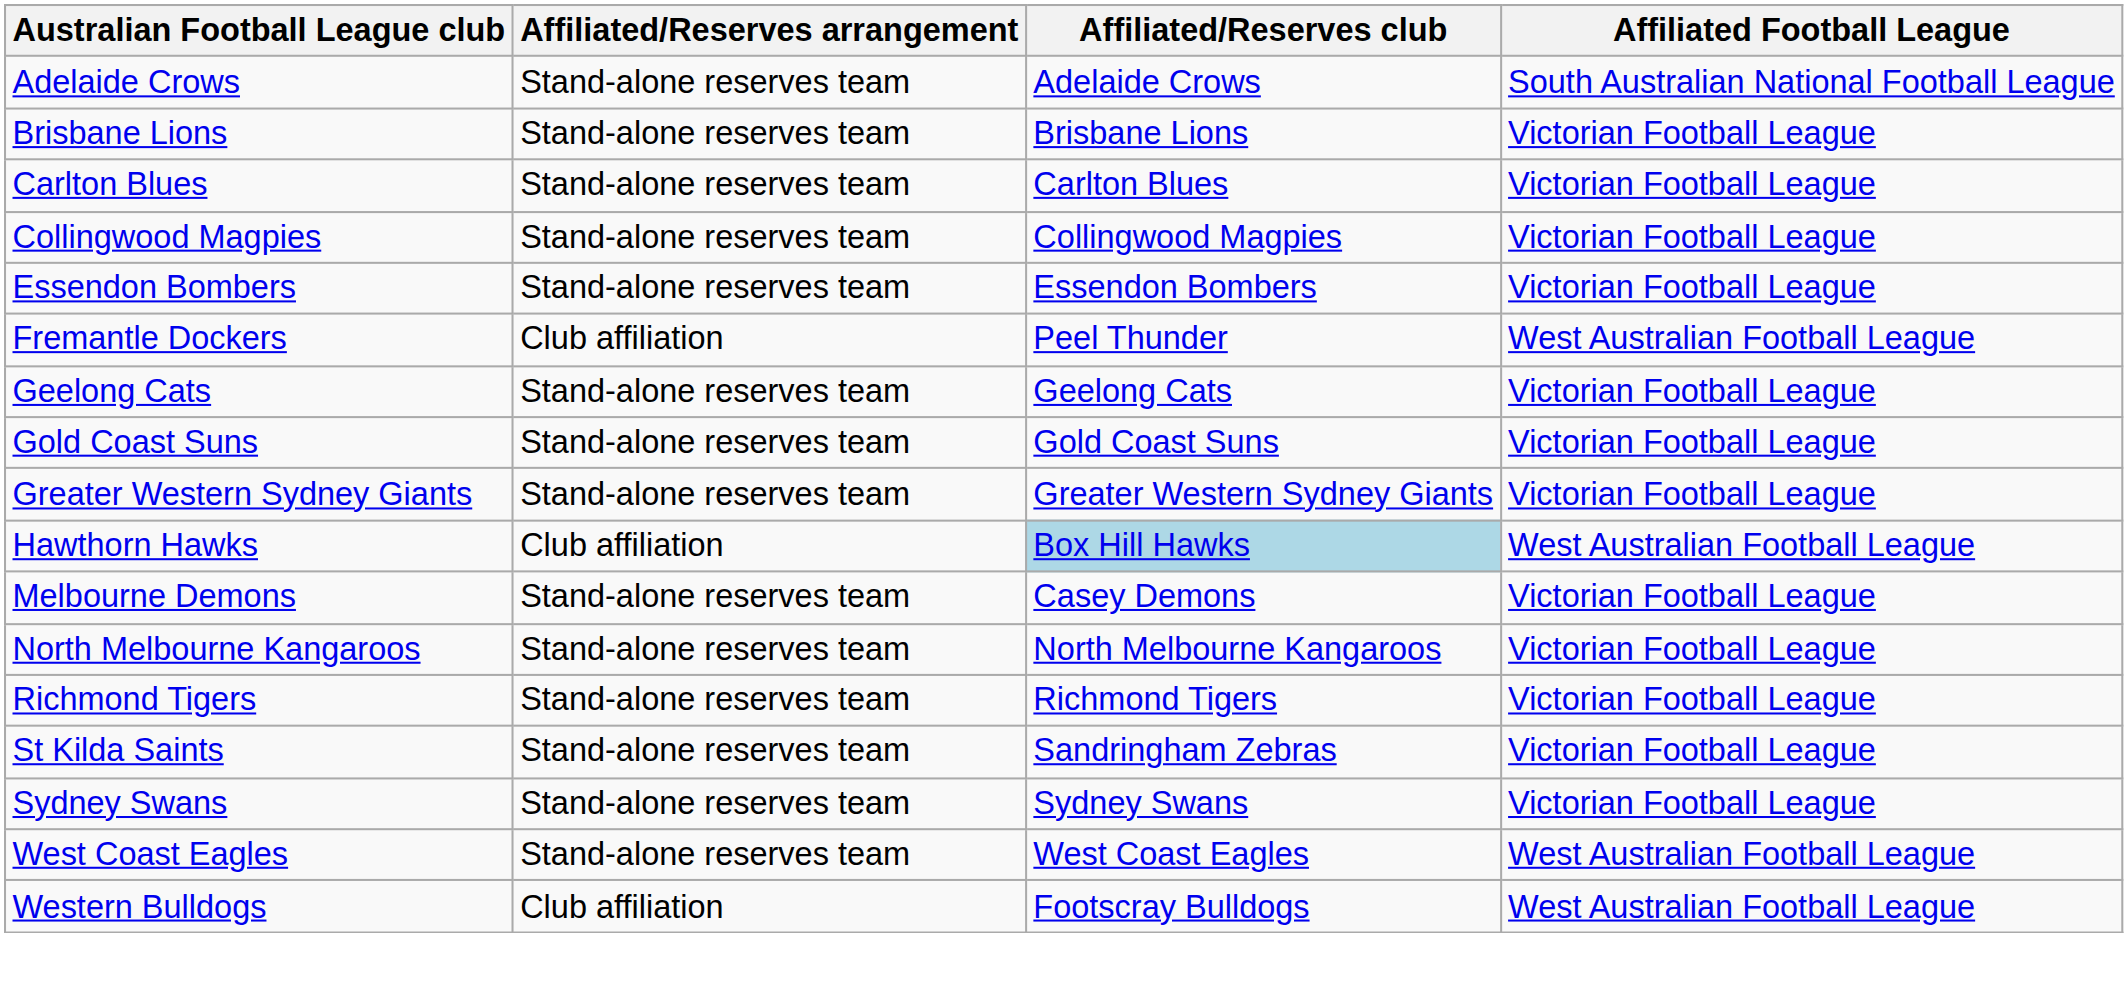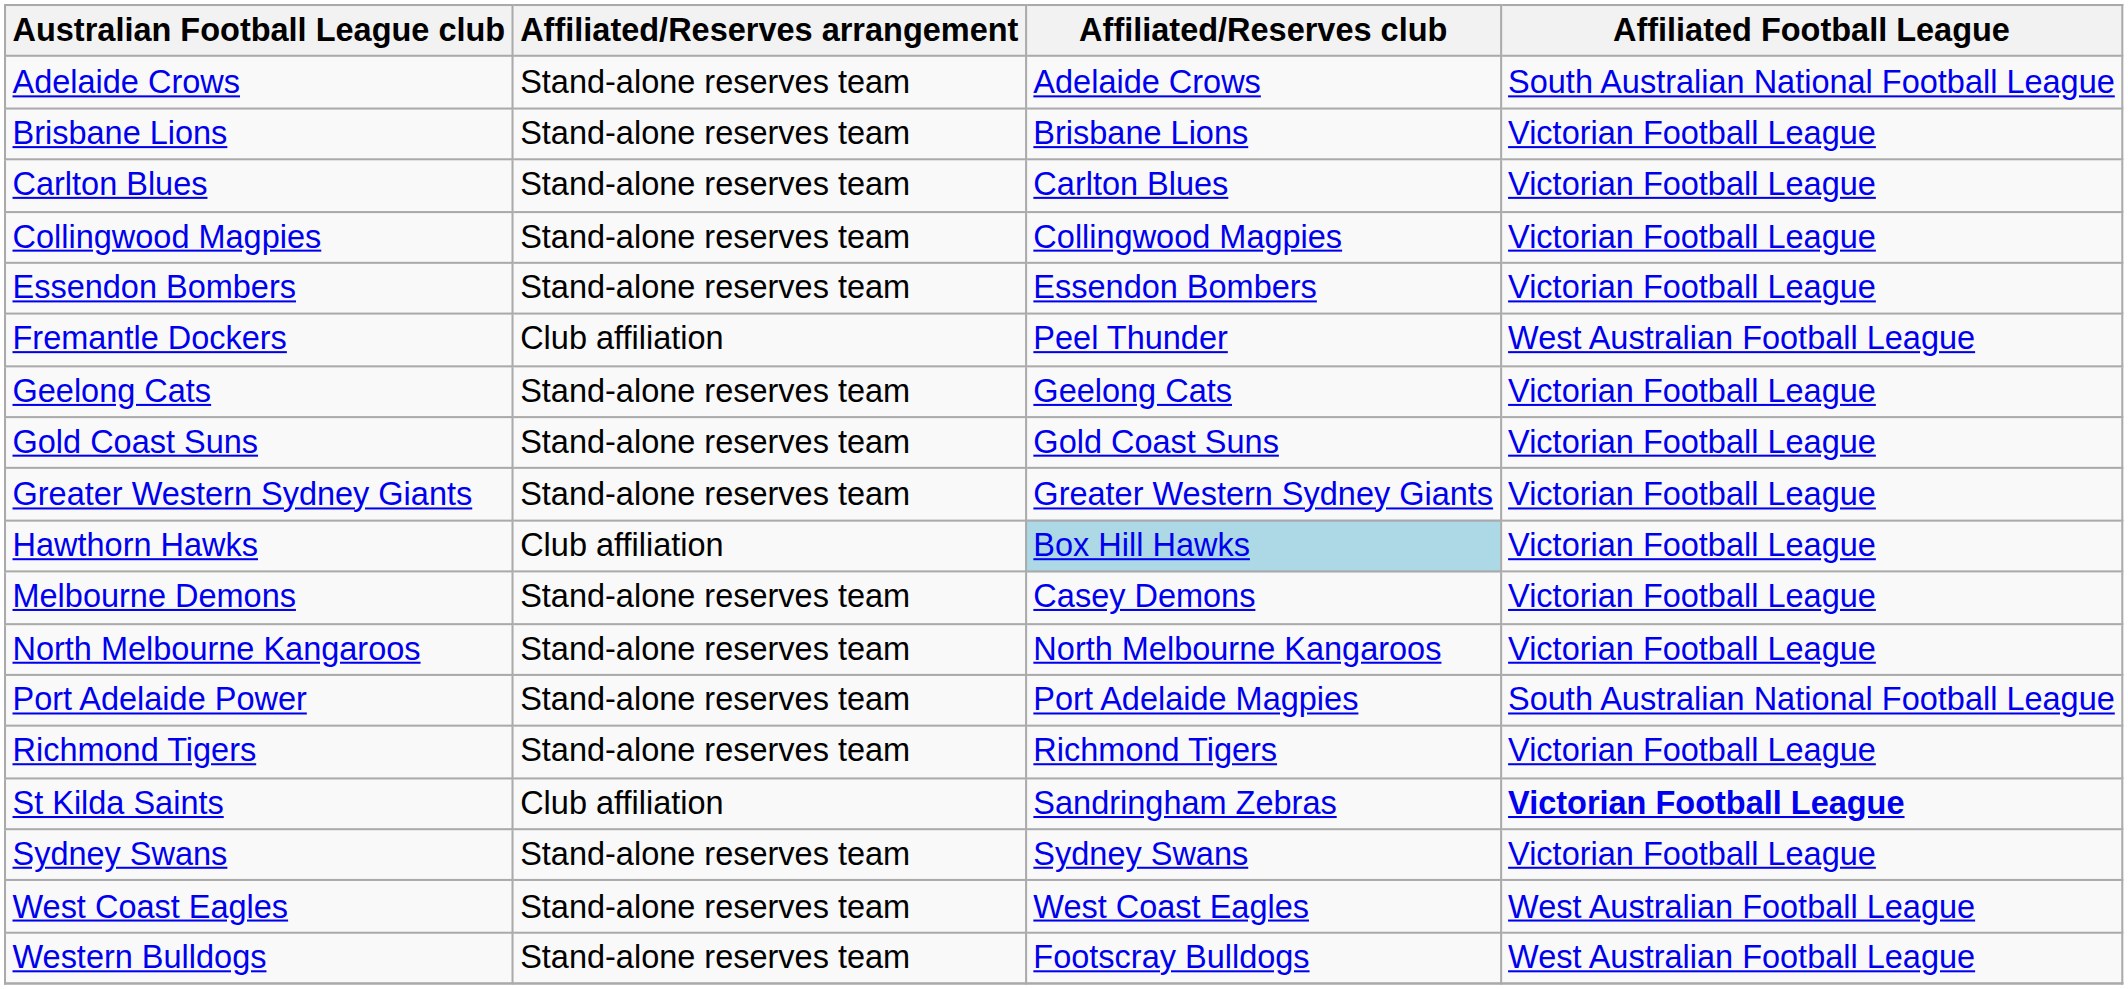Hawthorn Hawks | Affiliated Football League: West Australian Football League -> Victorian Football League
+ row: Port Adelaide Power | Stand-alone reserves team | Port Adelaide Magpies | South Australian National Football League
St Kilda Saints | Affiliated/Reserves arrangement: Stand-alone reserves team -> Club affiliation
St Kilda Saints | Affiliated Football League: normal -> bold
Western Bulldogs | Affiliated/Reserves arrangement: Club affiliation -> Stand-alone reserves team
